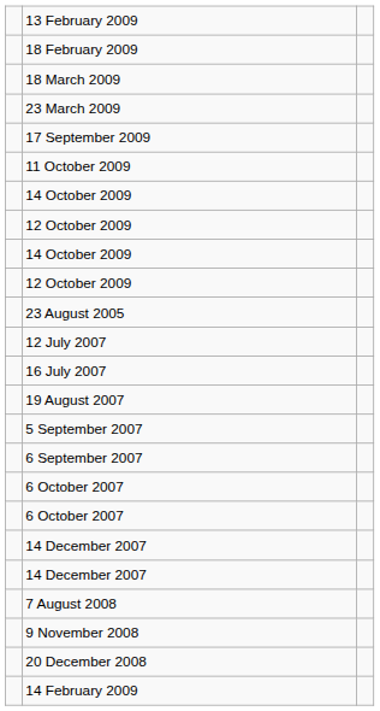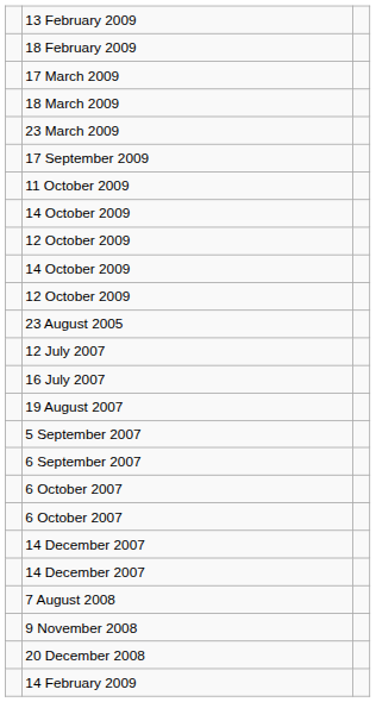+ row: 17 March 2009
